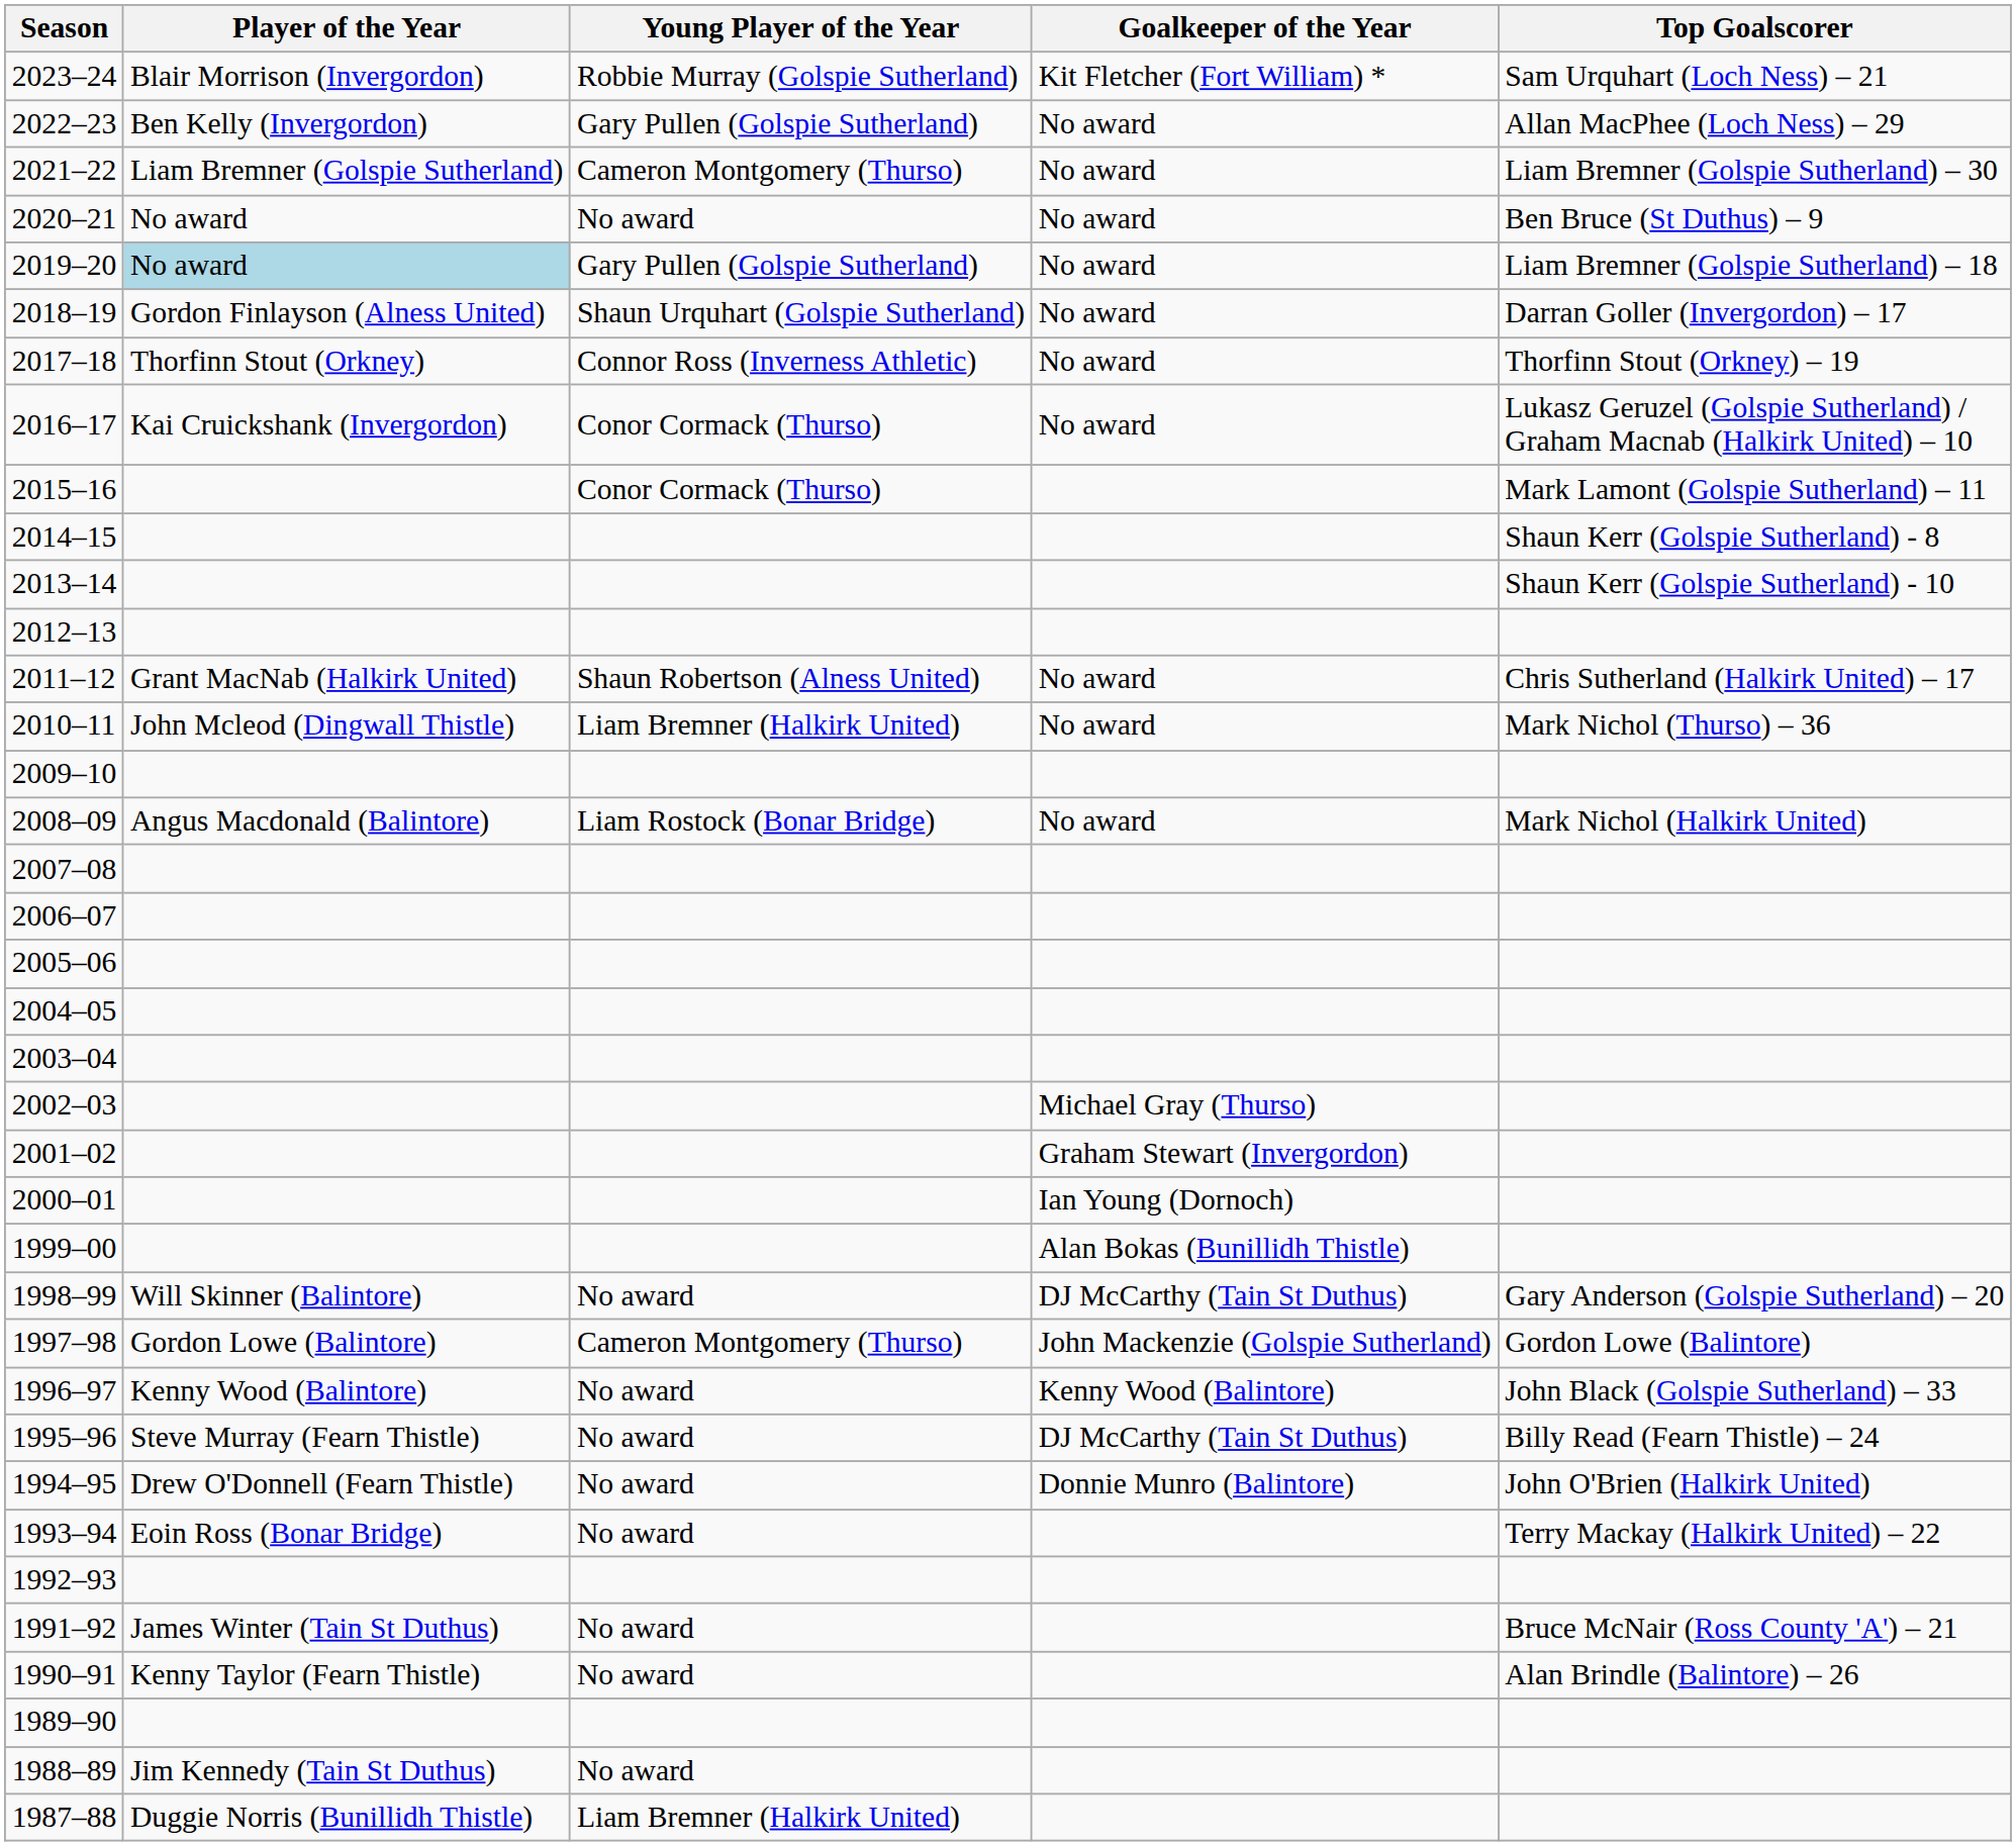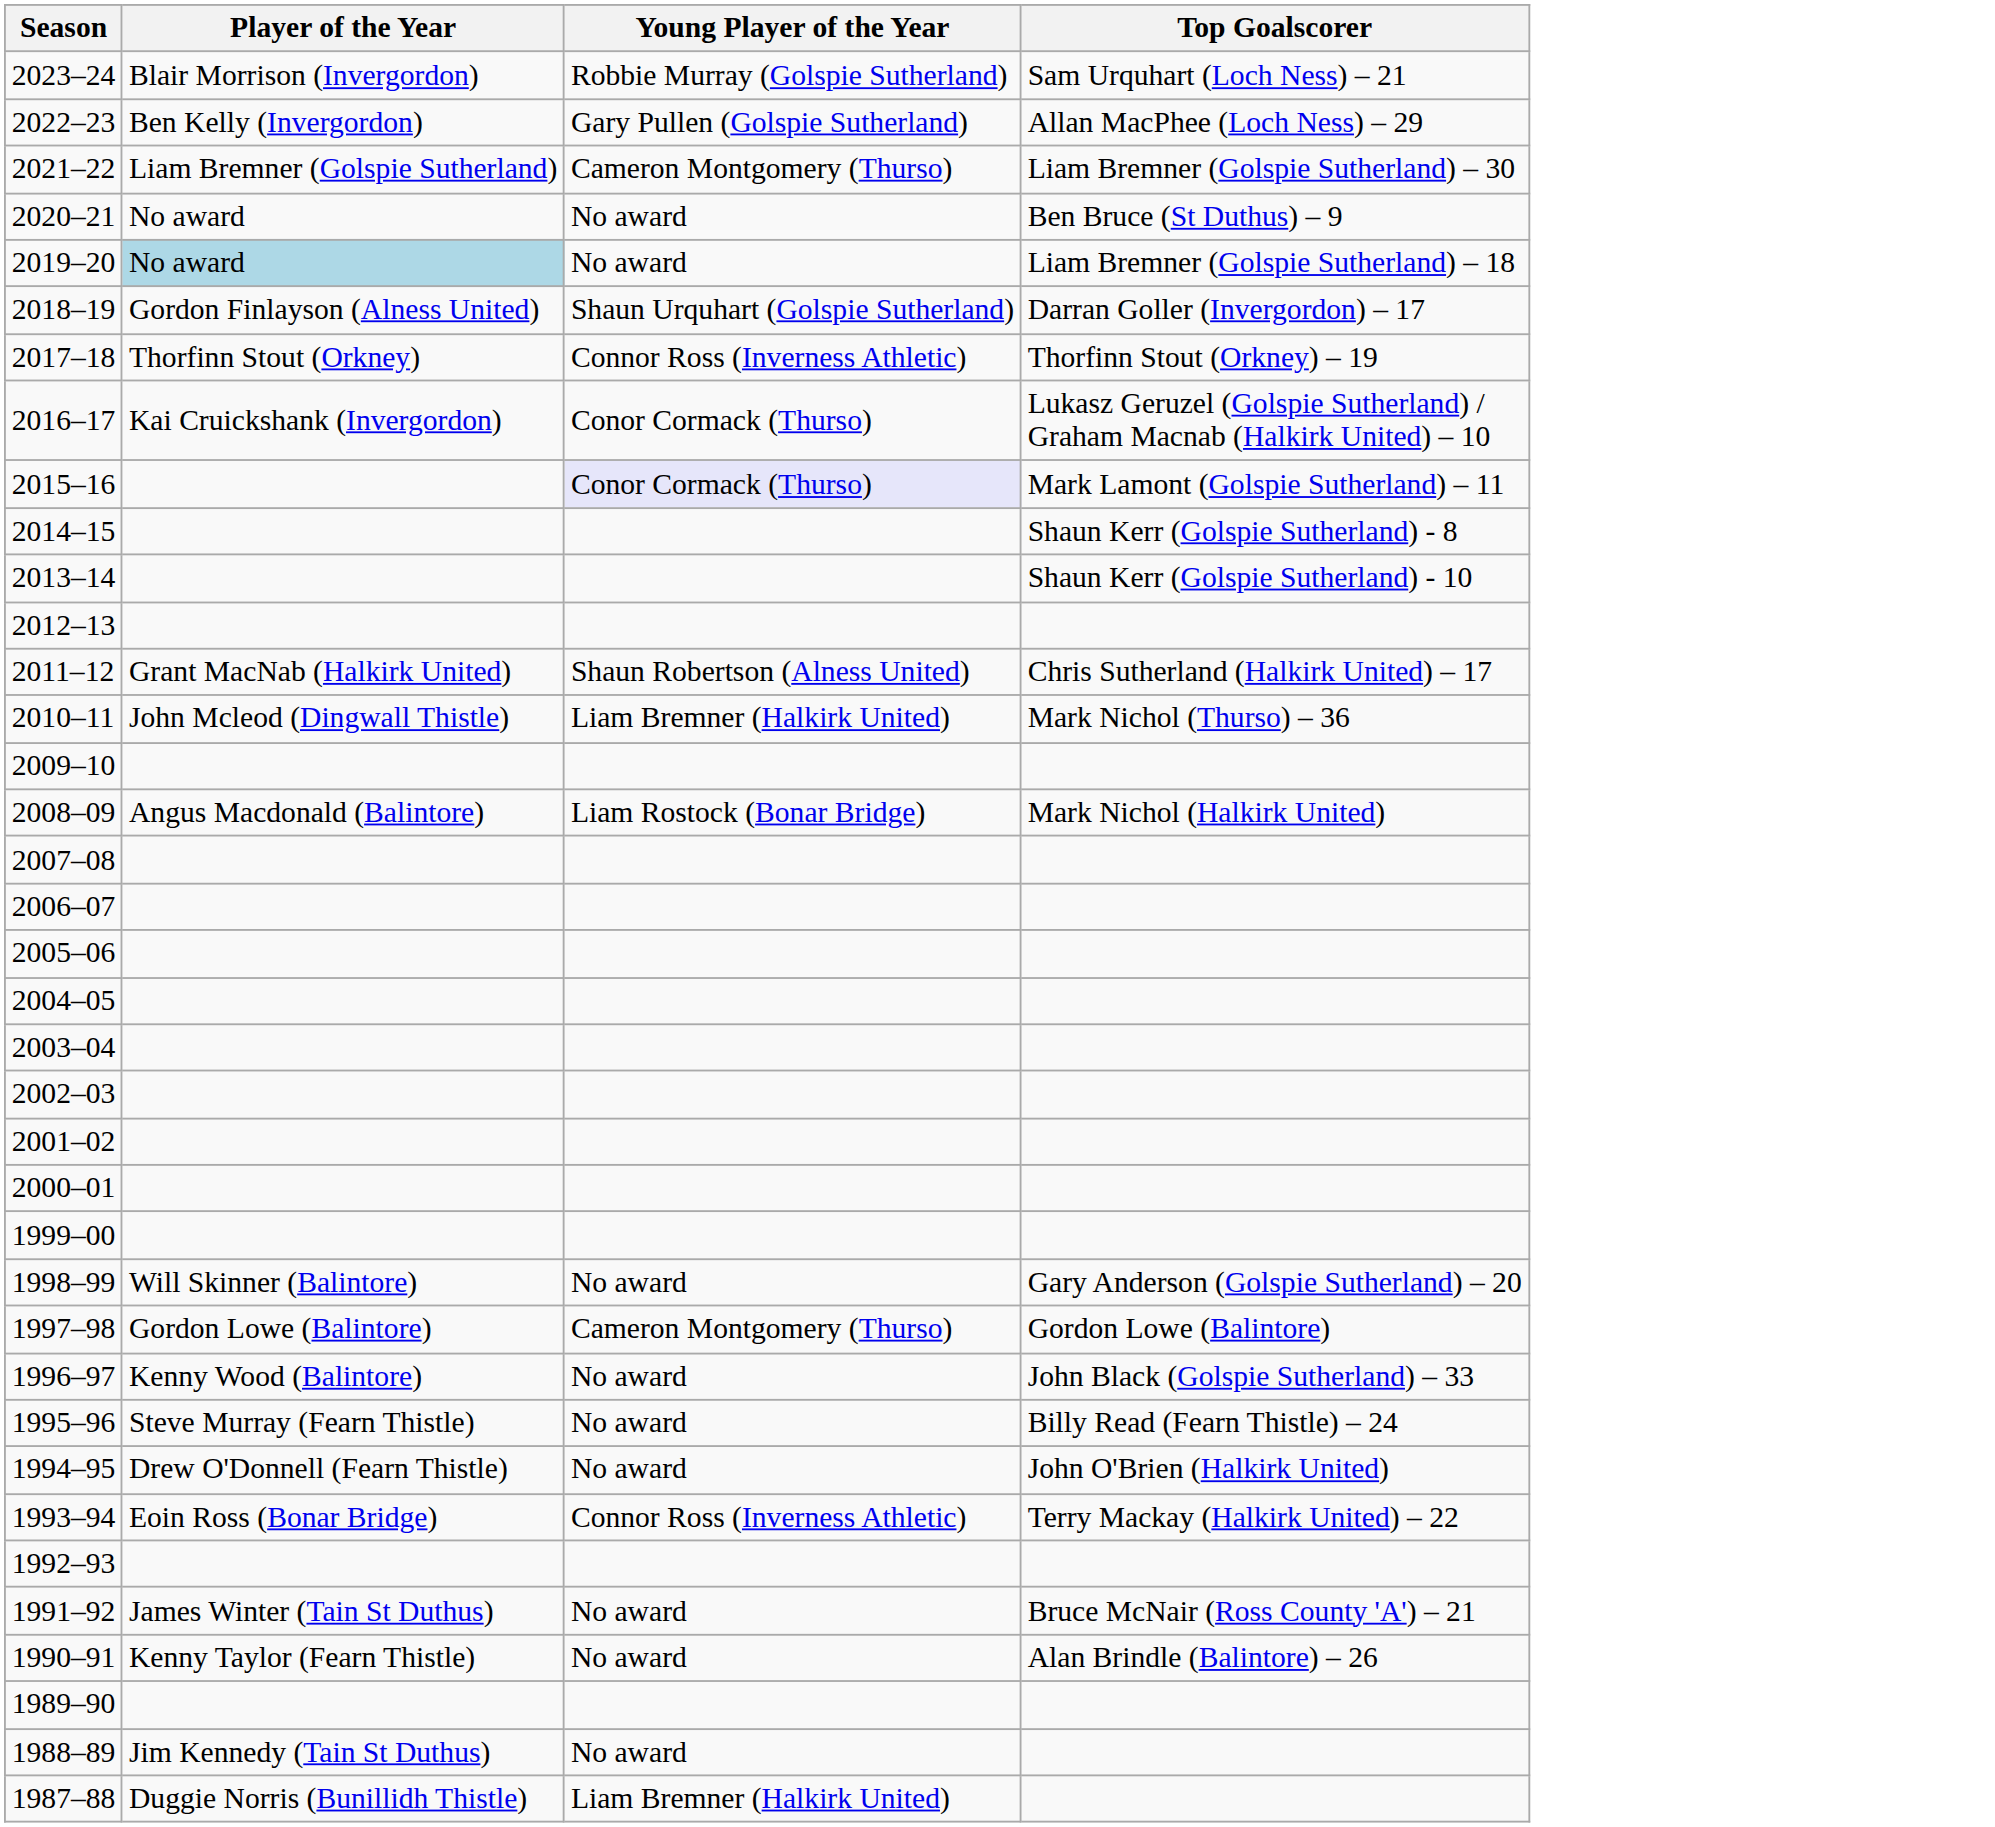- column: Goalkeeper of the Year | Kit Fletcher (Fort William) * | No award | No award | No award | No award | No award | No award | No award | No award | No award | No award | Michael Gray (Thurso) | Graham Stewart (Invergordon) | Ian Young (Dornoch) | Alan Bokas (Bunillidh Thistle) | DJ McCarthy (Tain St Duthus) | John Mackenzie (Golspie Sutherland) | Kenny Wood (Balintore) | DJ McCarthy (Tain St Duthus) | Donnie Munro (Balintore)
2019–20 | Young Player of the Year: Gary Pullen (Golspie Sutherland) -> No award
2015–16 | Young Player of the Year: no background -> lavender background
1993–94 | Young Player of the Year: No award -> Connor Ross (Inverness Athletic)
